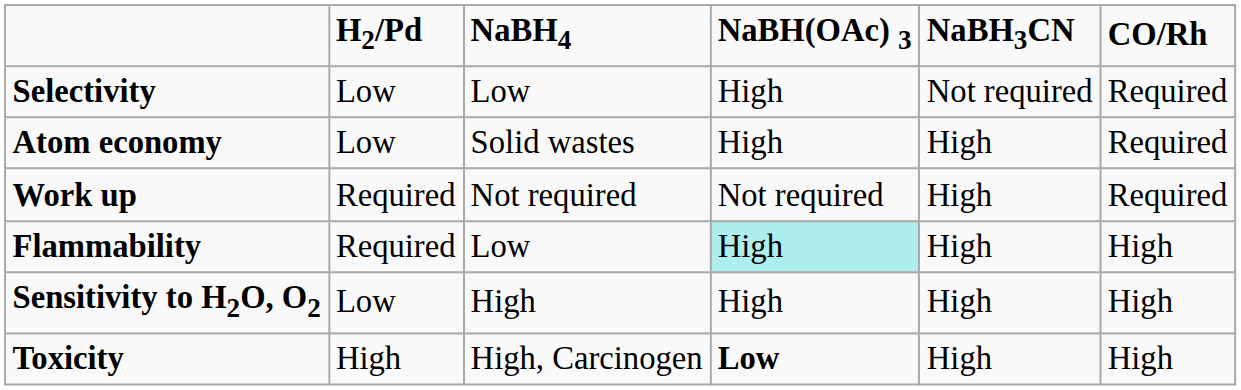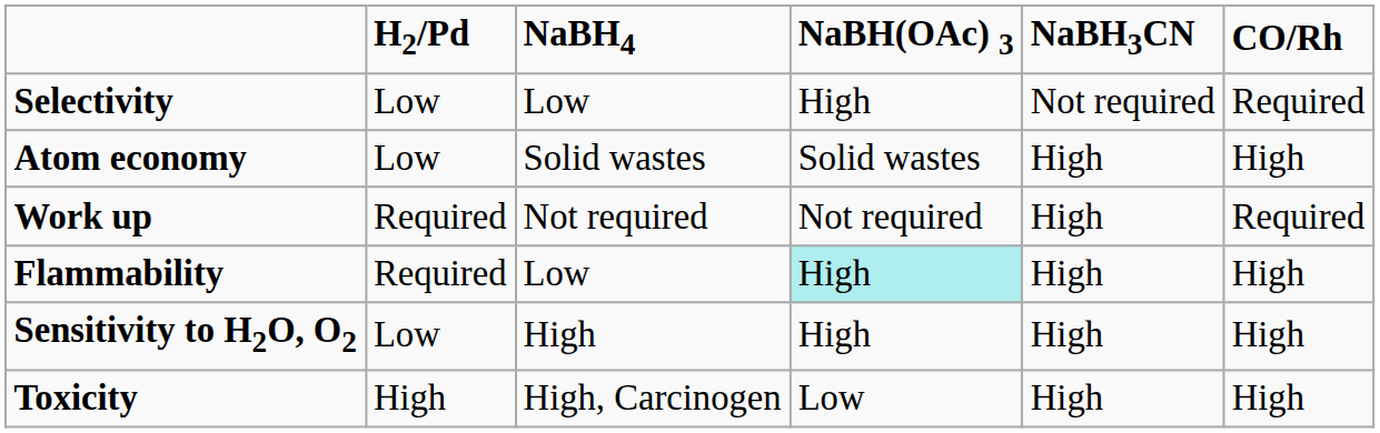Atom economy | NaBH(OAc) 3: High -> Solid wastes
Atom economy | CO/Rh: Required -> High
Toxicity | NaBH(OAc) 3: bold -> normal
